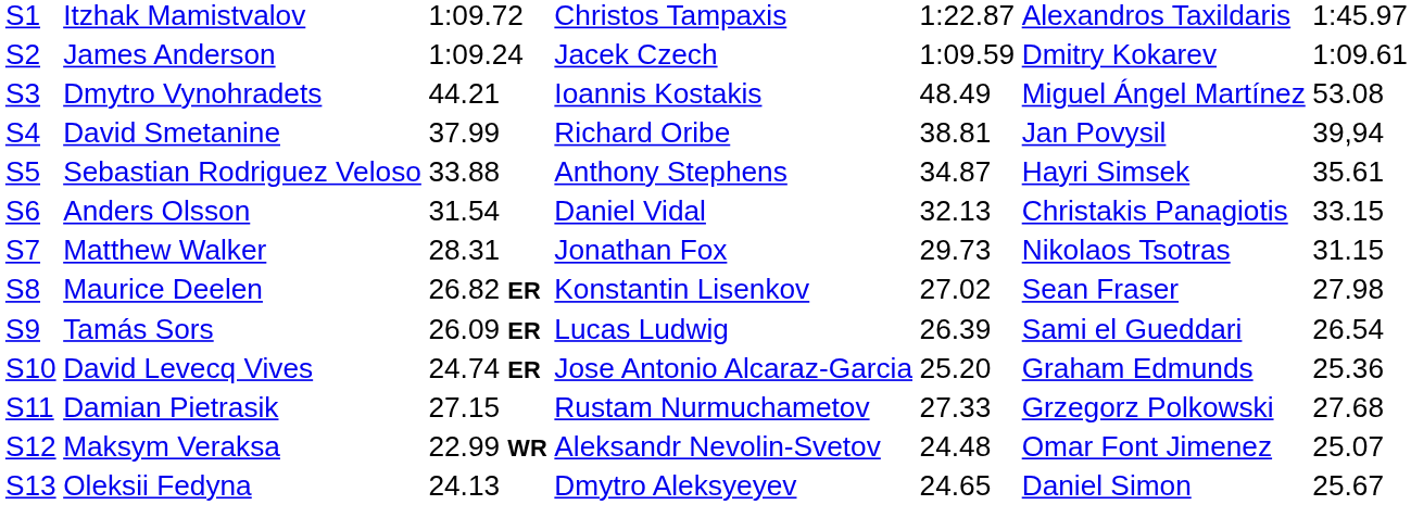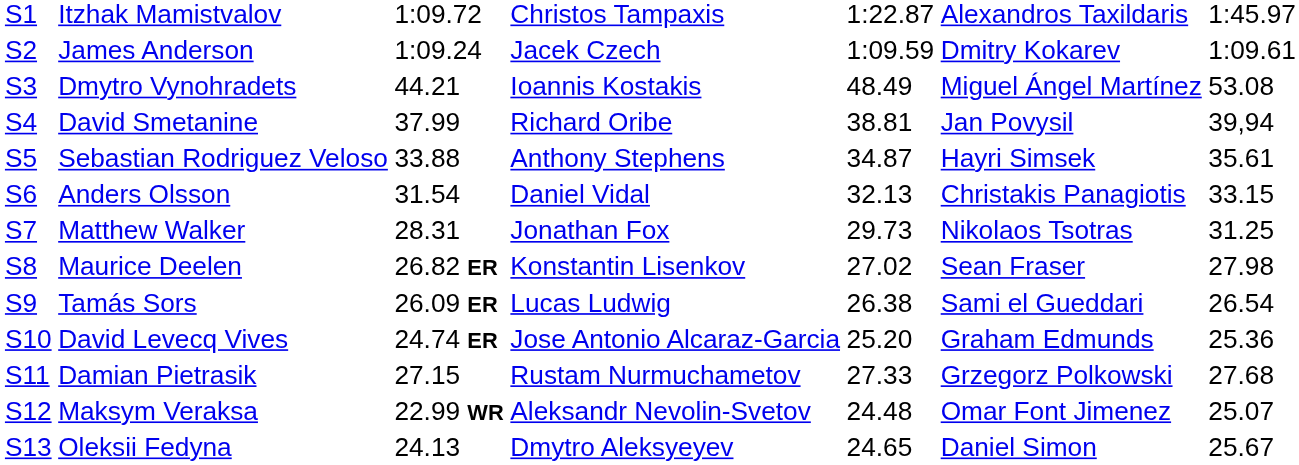Matthew Walker | column 7: 31.15 -> 31.25
Tamás Sors | column 5: 26.39 -> 26.38
